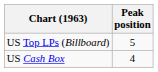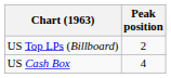US Top LPs (Billboard) | Peak position: 5 -> 2
